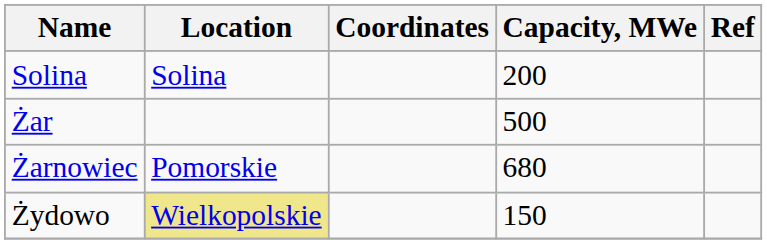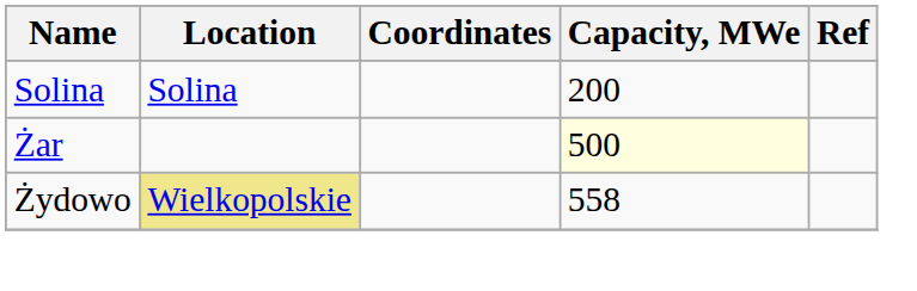Żar | Capacity, MWe: no background -> lightyellow background
- row: Żarnowiec | Pomorskie | 680
Żydowo | Capacity, MWe: 150 -> 558
